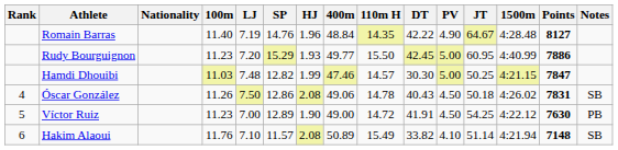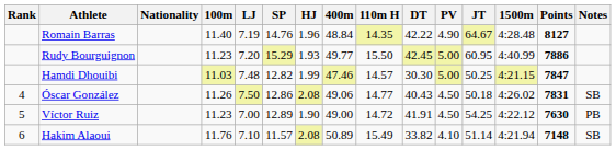Óscar González | 110m H: 14.78 -> 14.77
